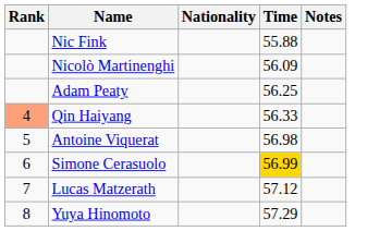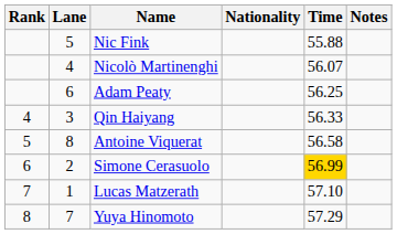+ column: Lane | 5 | 4 | 6 | 3 | 8 | 2 | 1 | 7
Nicolò Martinenghi | Time: 56.09 -> 56.07
Qin Haiyang | Rank: lightsalmon background -> no background
Antoine Viquerat | Time: 56.98 -> 56.58
Lucas Matzerath | Time: 57.12 -> 57.10
